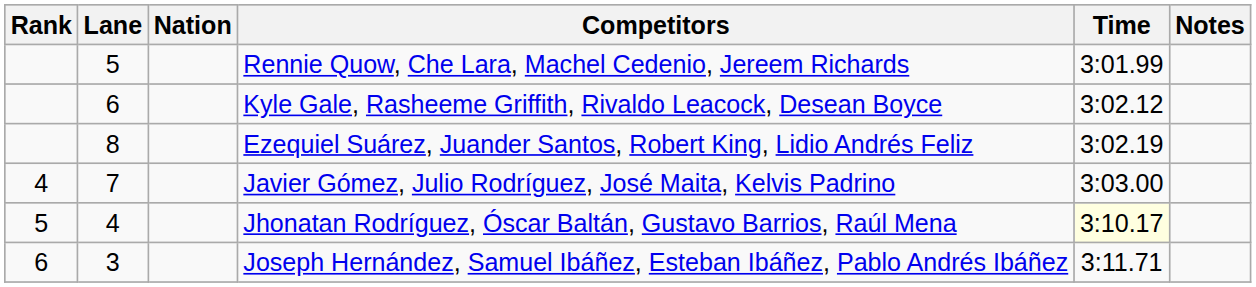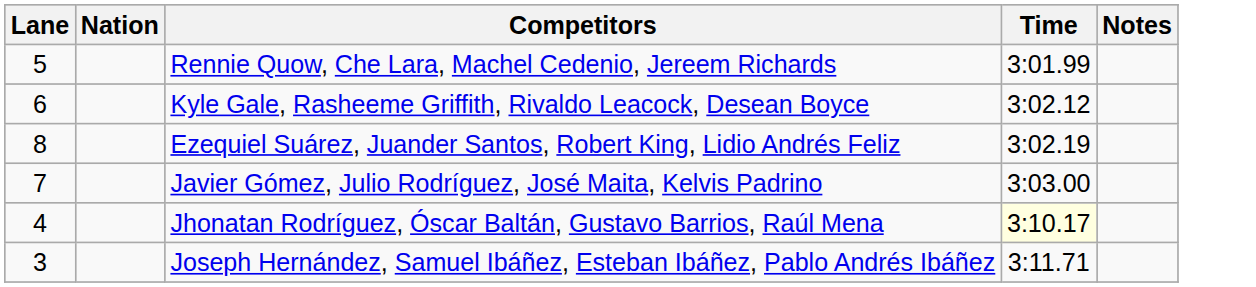- column: Rank | 4 | 5 | 6
